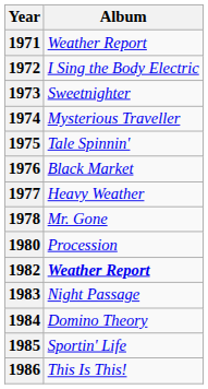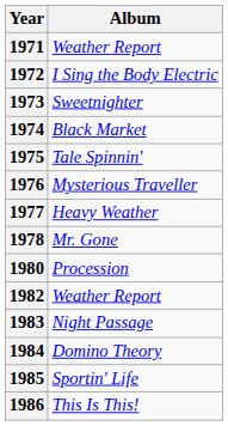1974 | Album: Mysterious Traveller -> Black Market
1976 | Album: Black Market -> Mysterious Traveller
1982 | Album: bold -> normal
